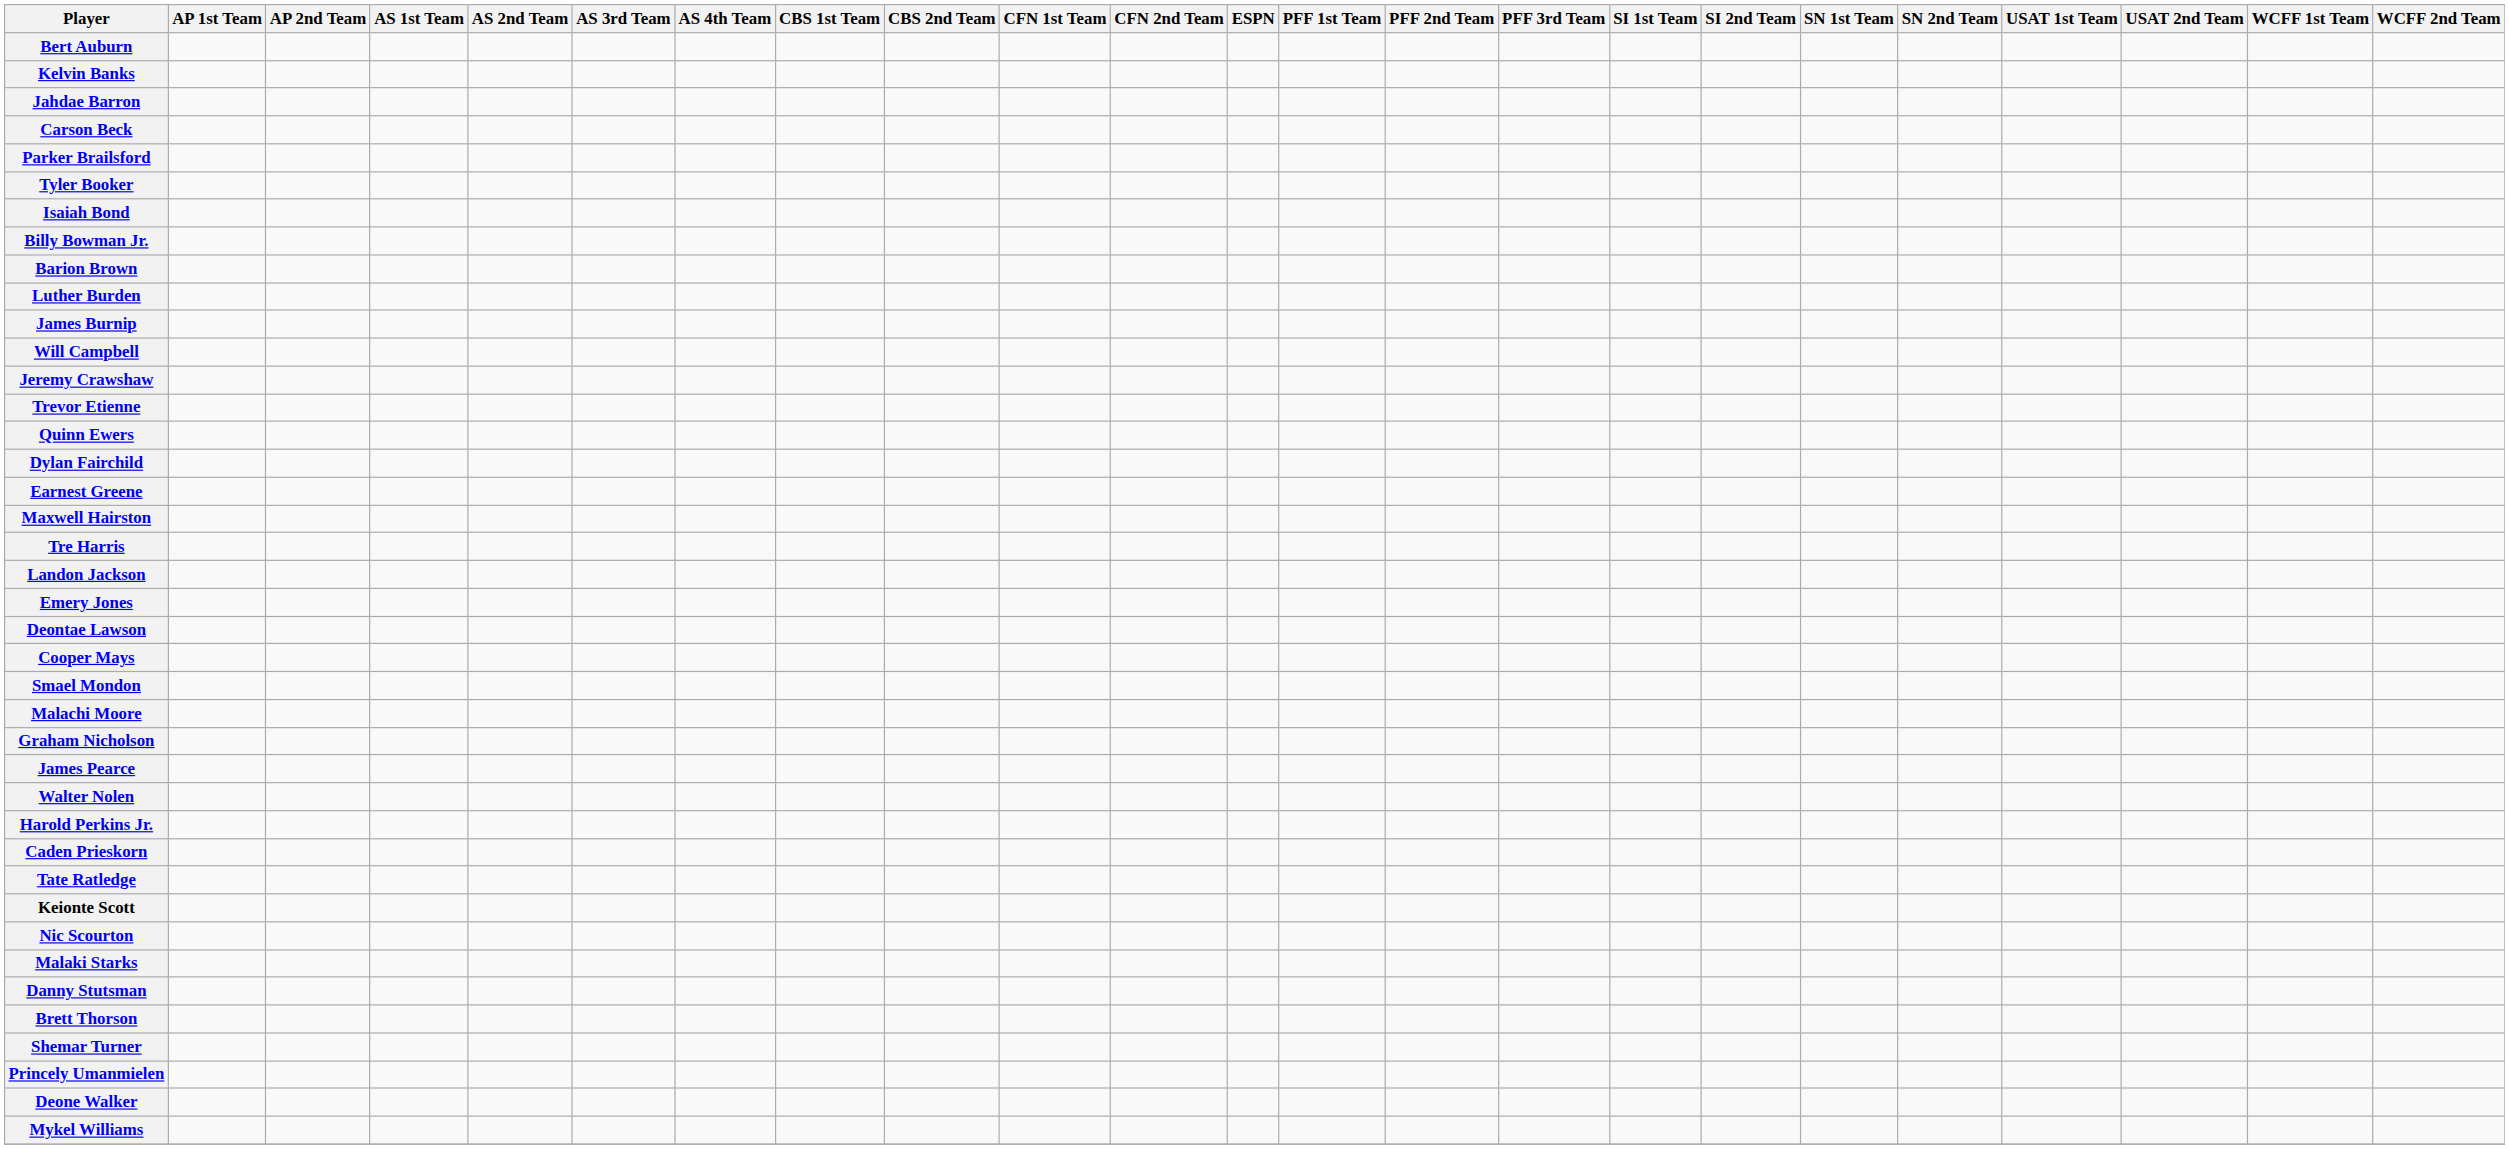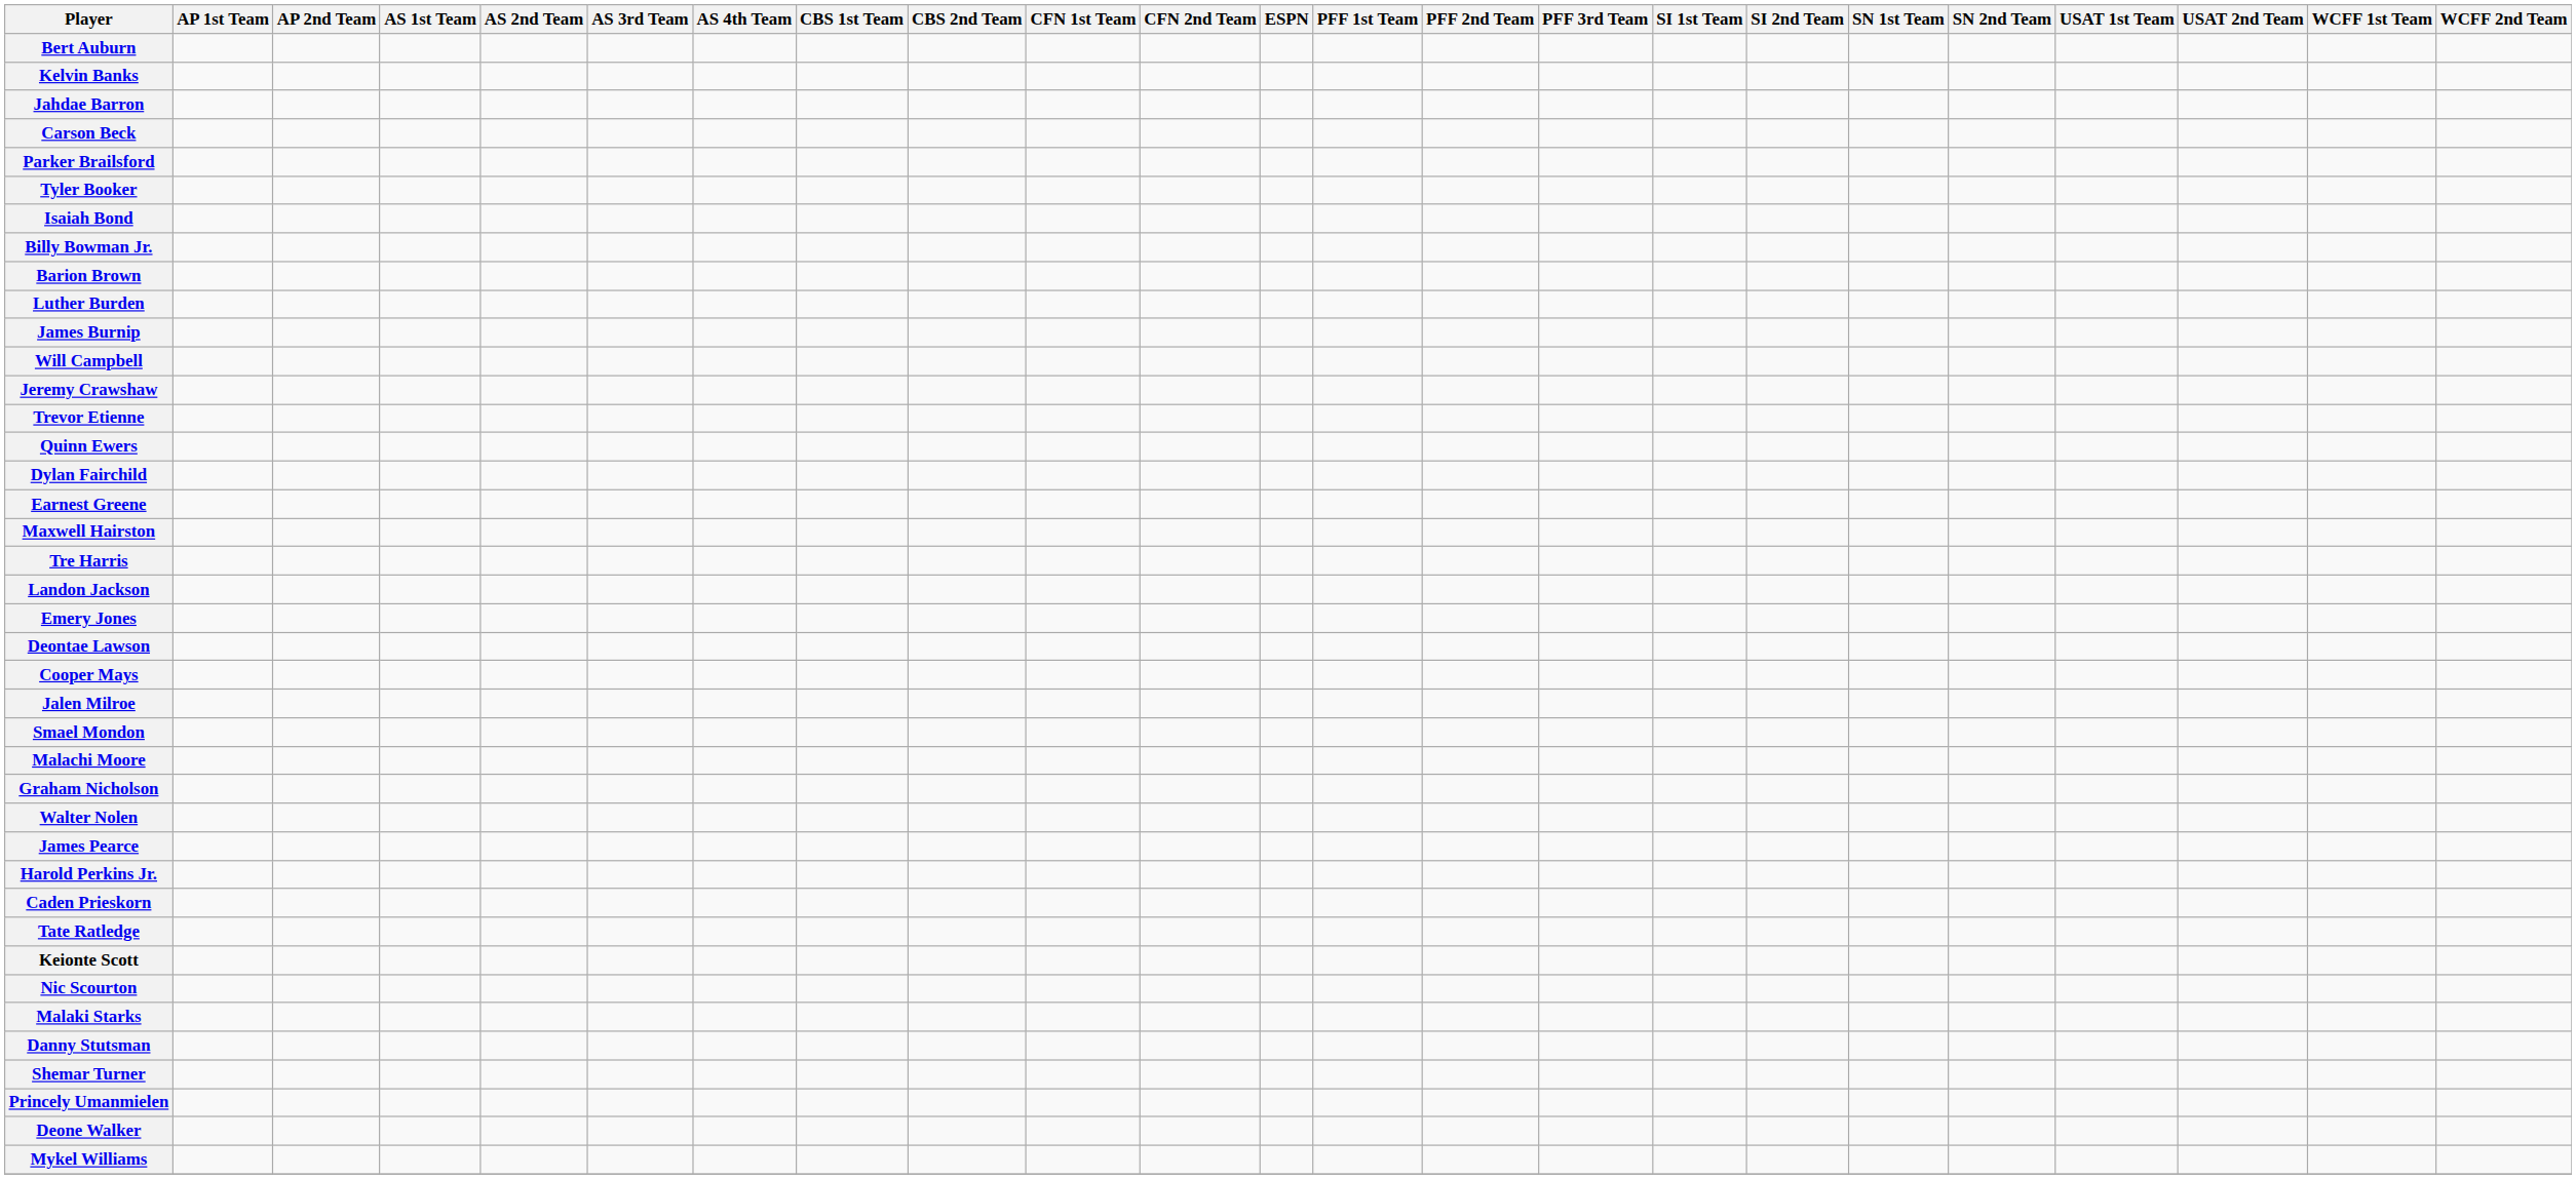+ row: Jalen Milroe
rows swapped: Walter Nolen <-> James Pearce
- row: Brett Thorson
